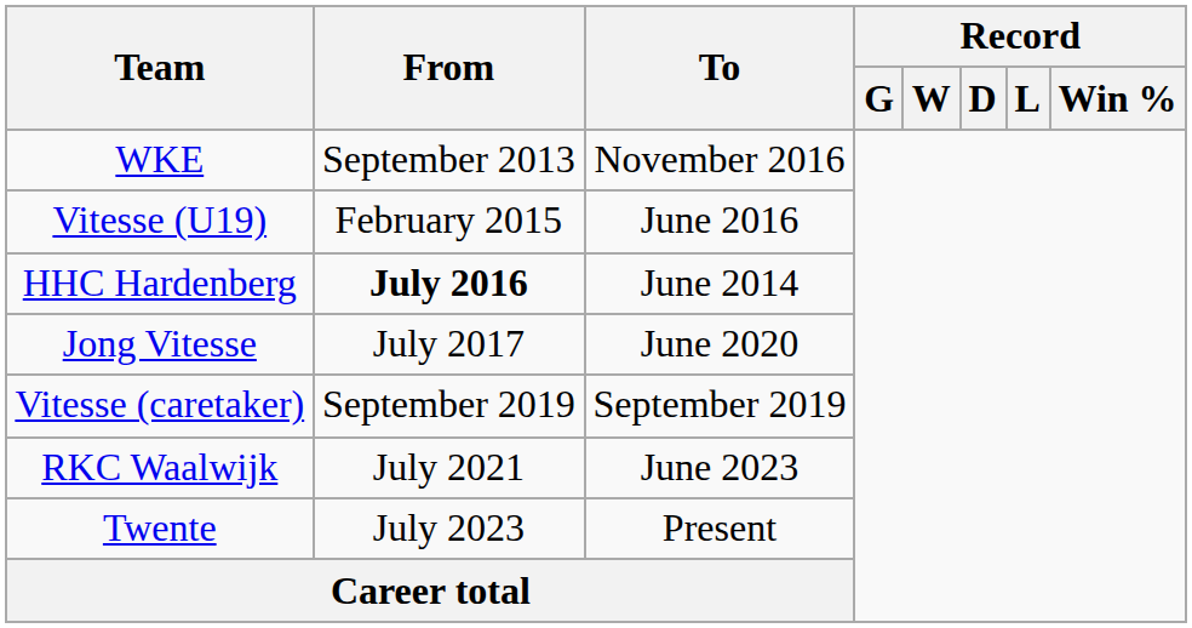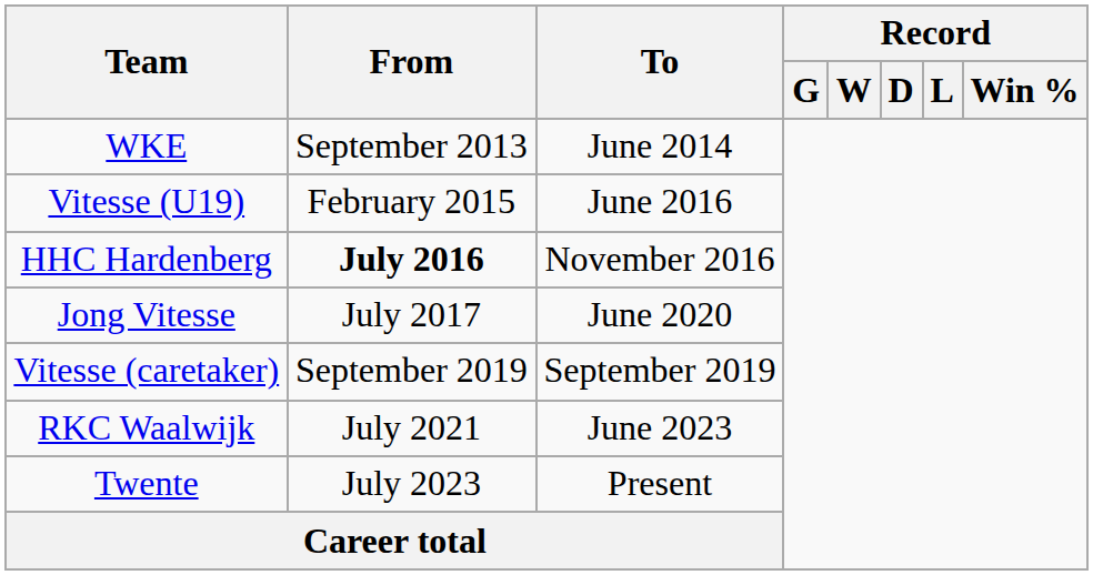WKE | To: November 2016 -> June 2014
HHC Hardenberg | To: June 2014 -> November 2016
